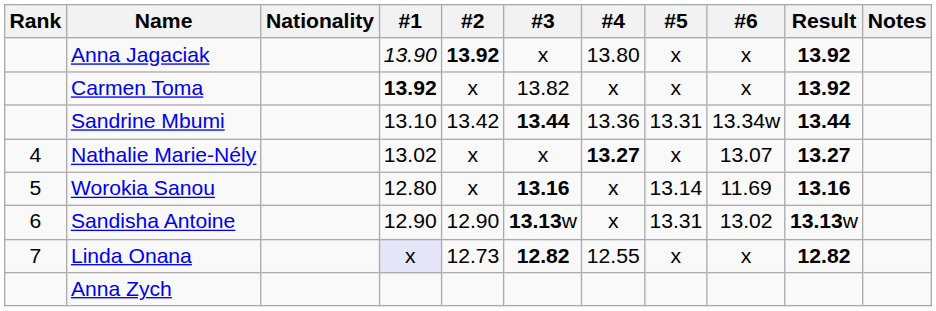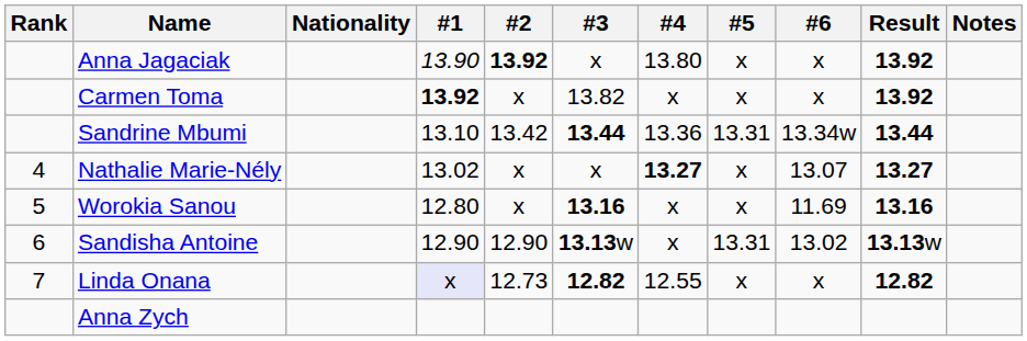Worokia Sanou | #5: 13.14 -> x
